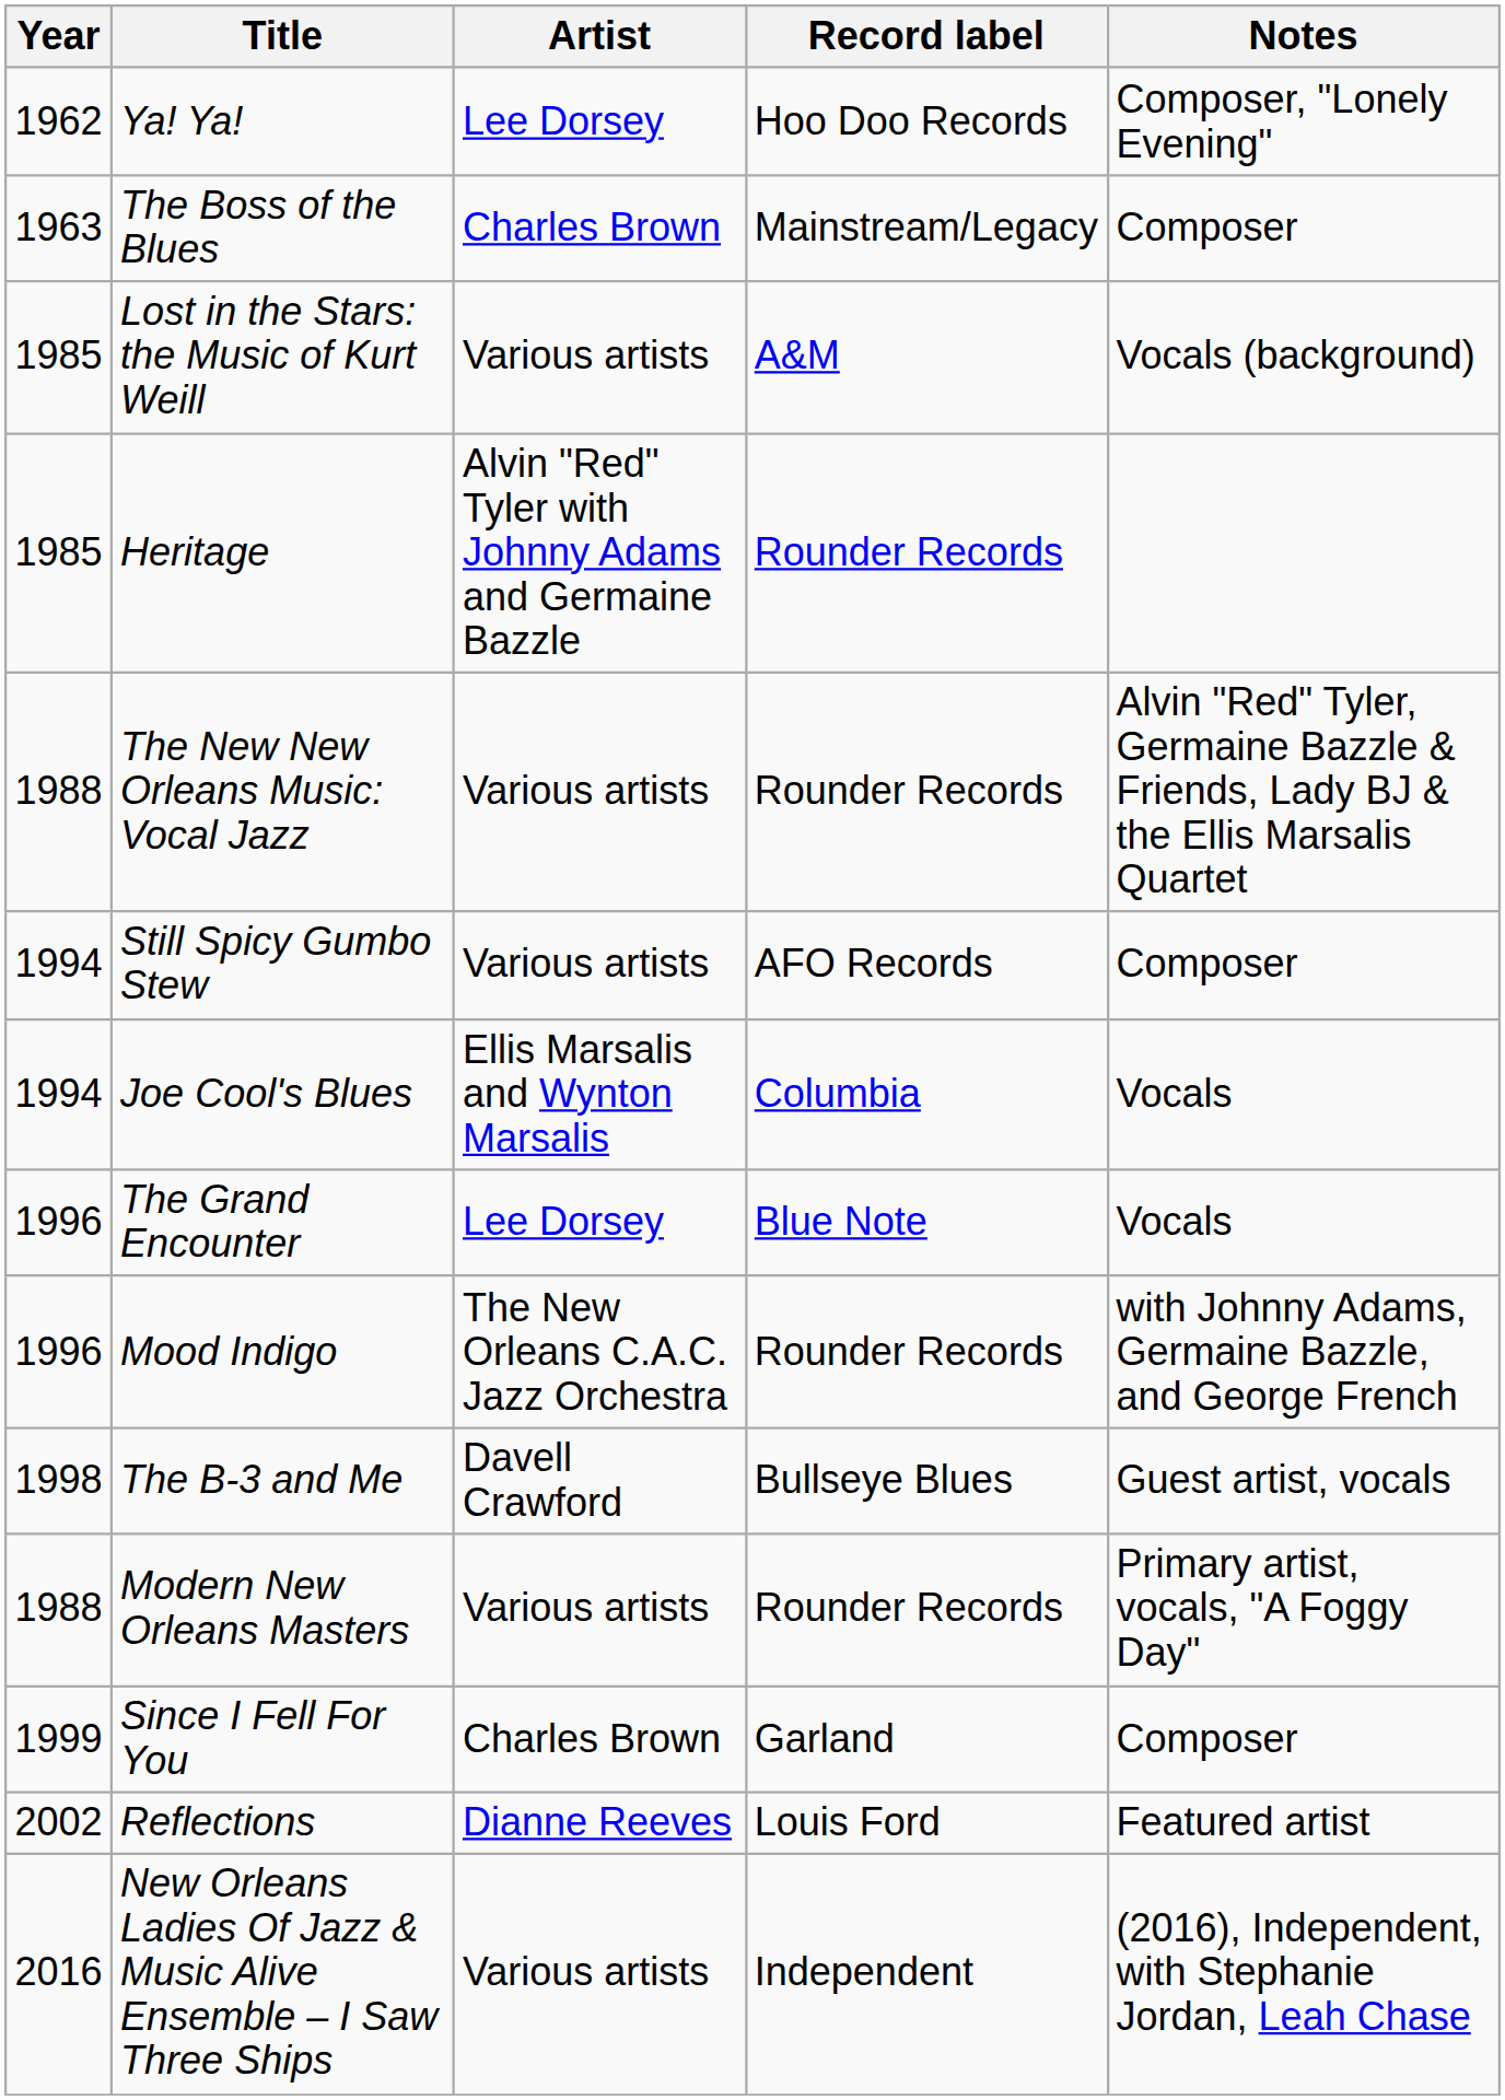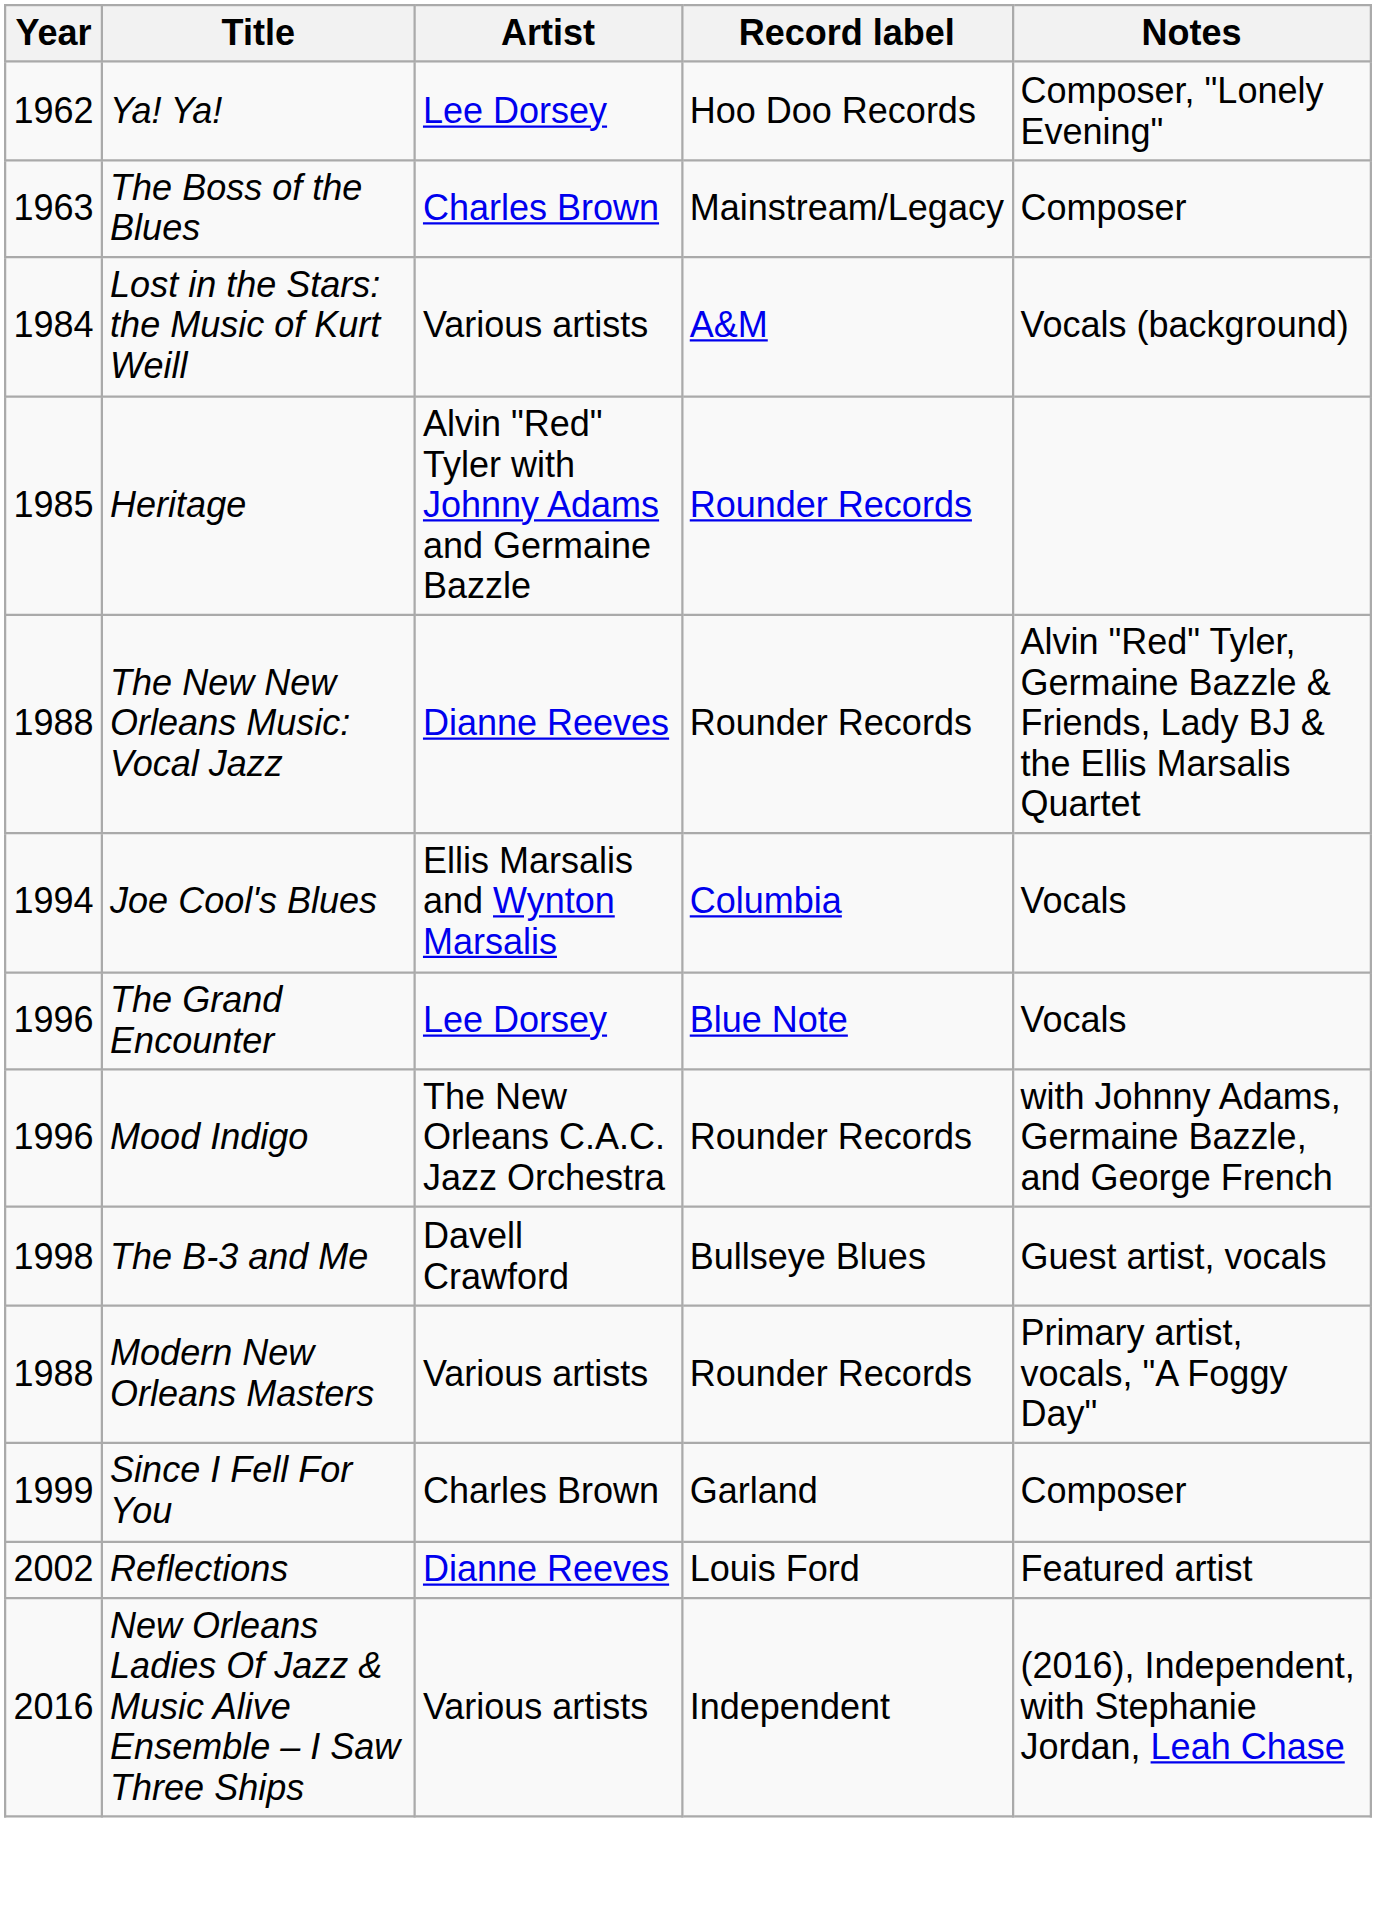Lost in the Stars: the Music of Kurt Weill | Year: 1985 -> 1984
The New New Orleans Music: Vocal Jazz | Artist: Various artists -> Dianne Reeves
- row: 1994 | Still Spicy Gumbo Stew | Various artists | AFO Records | Composer
